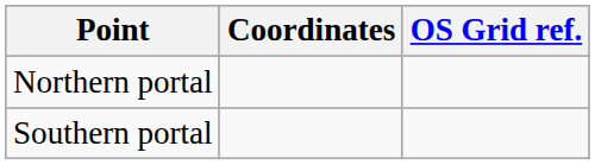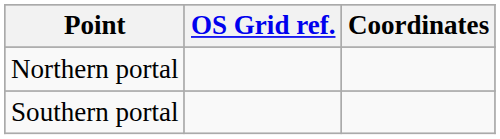columns swapped: Coordinates <-> OS Grid ref.
